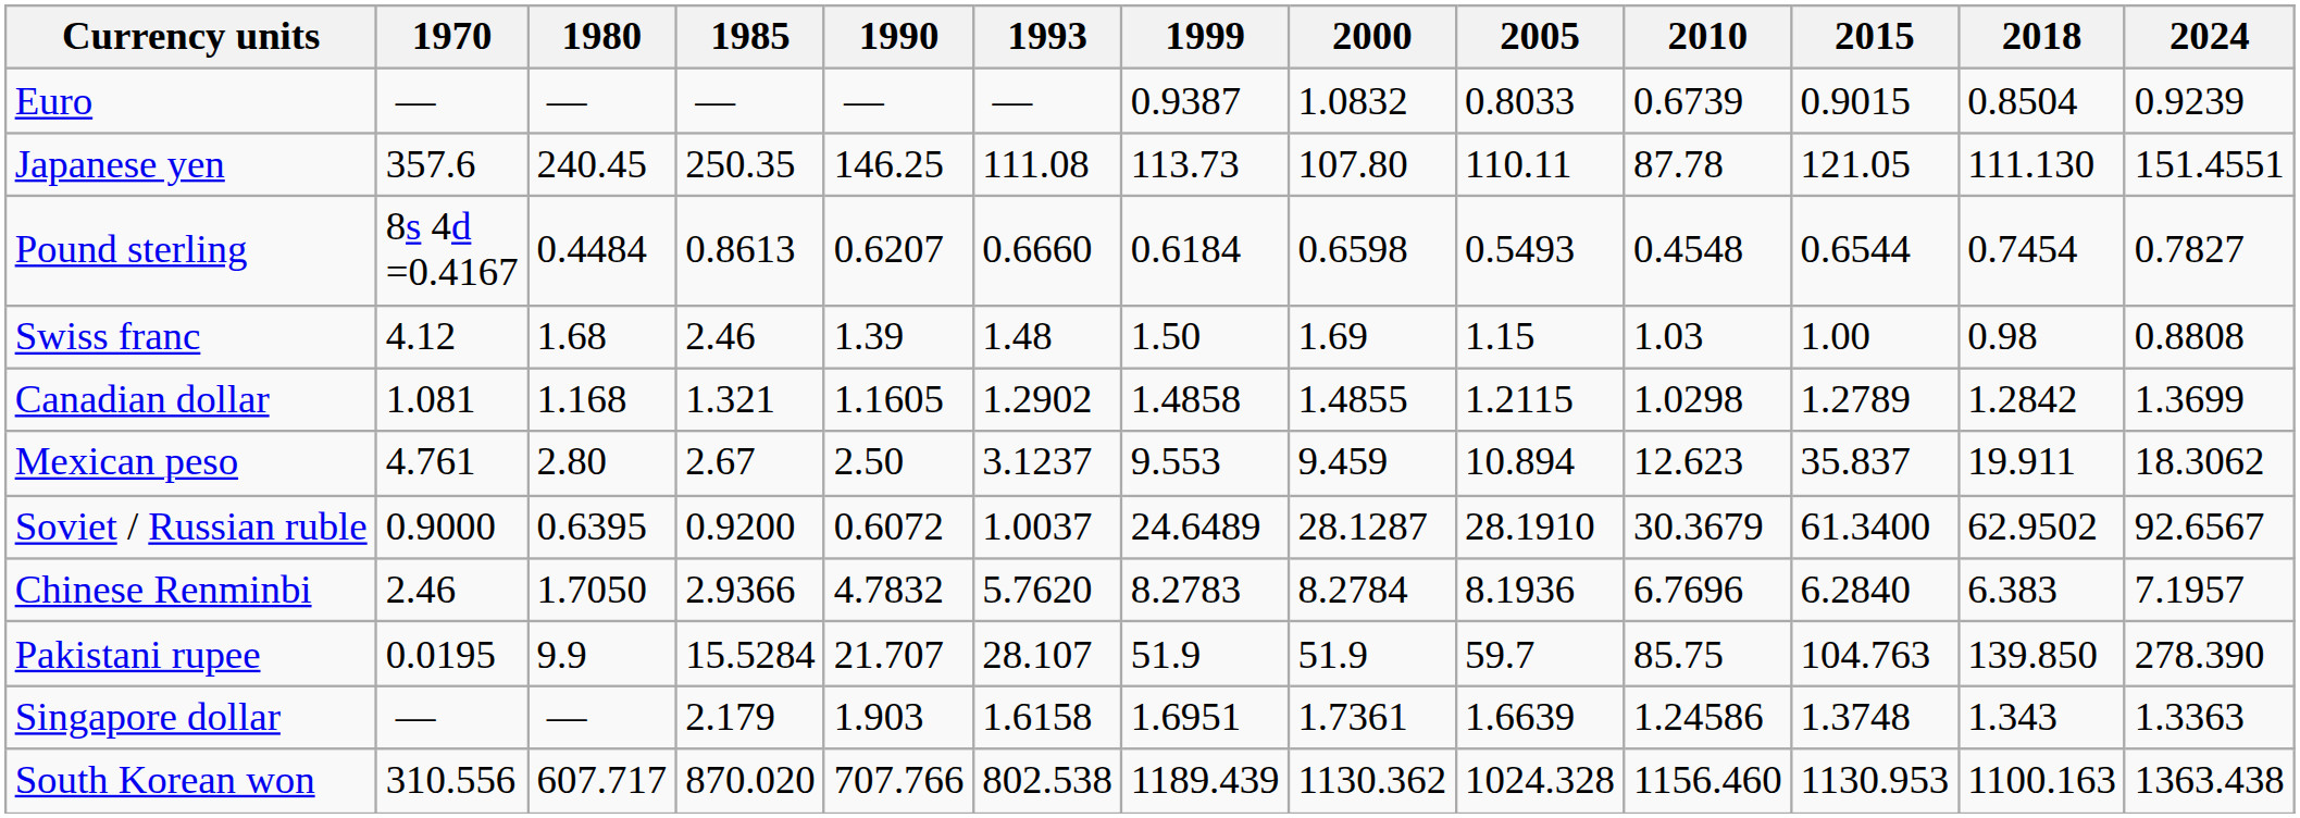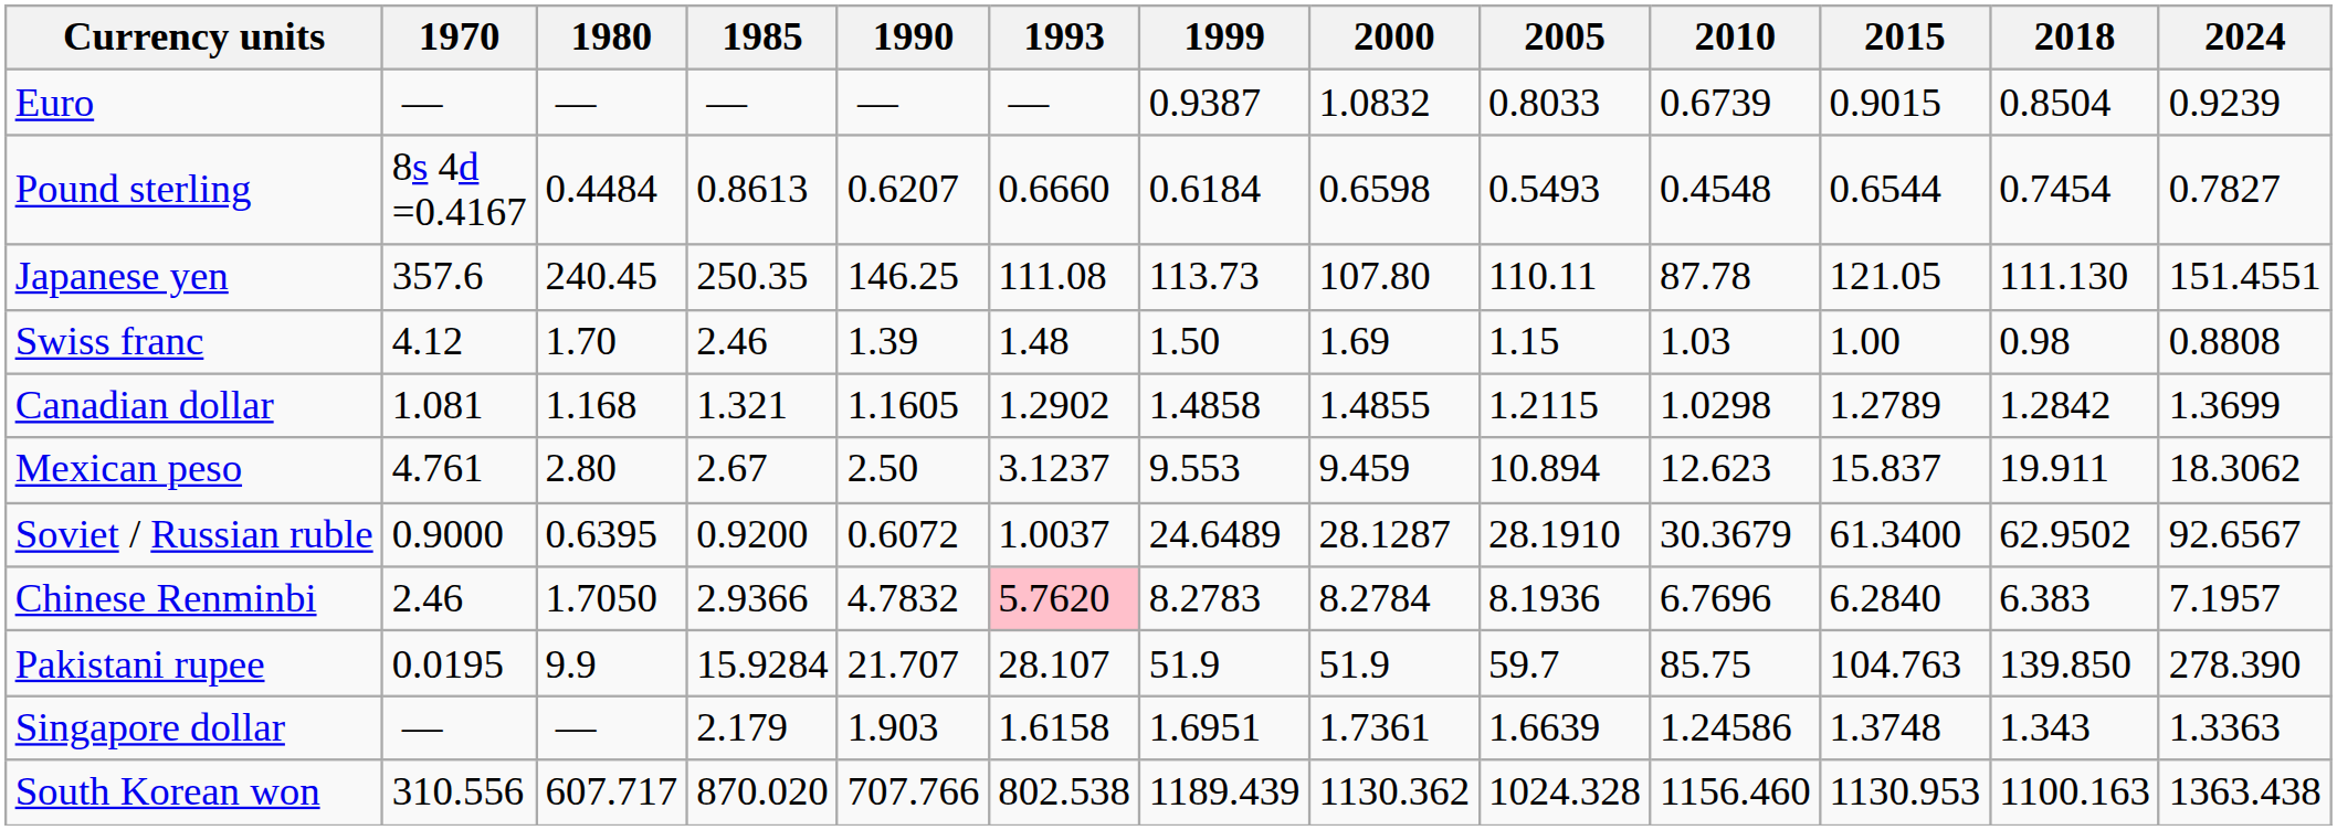rows swapped: Japanese yen <-> Pound sterling
Swiss franc | 1980: 1.68 -> 1.70
Mexican peso | 2015: 35.837 -> 15.837
Chinese Renminbi | 1993: no background -> pink background
Pakistani rupee | 1985: 15.5284 -> 15.9284
